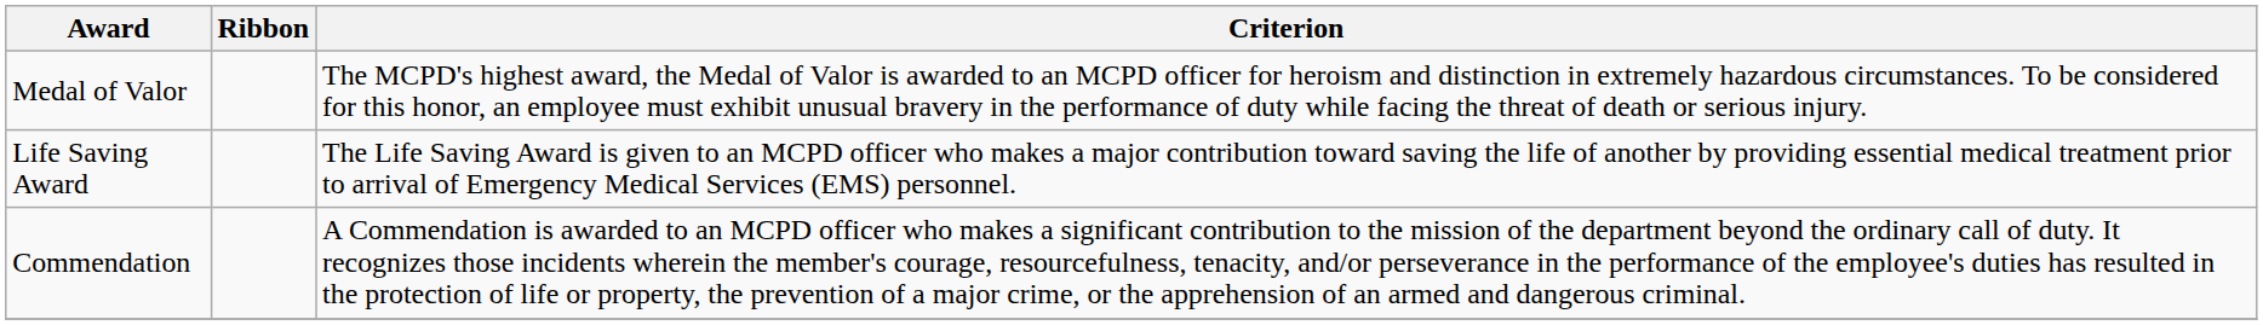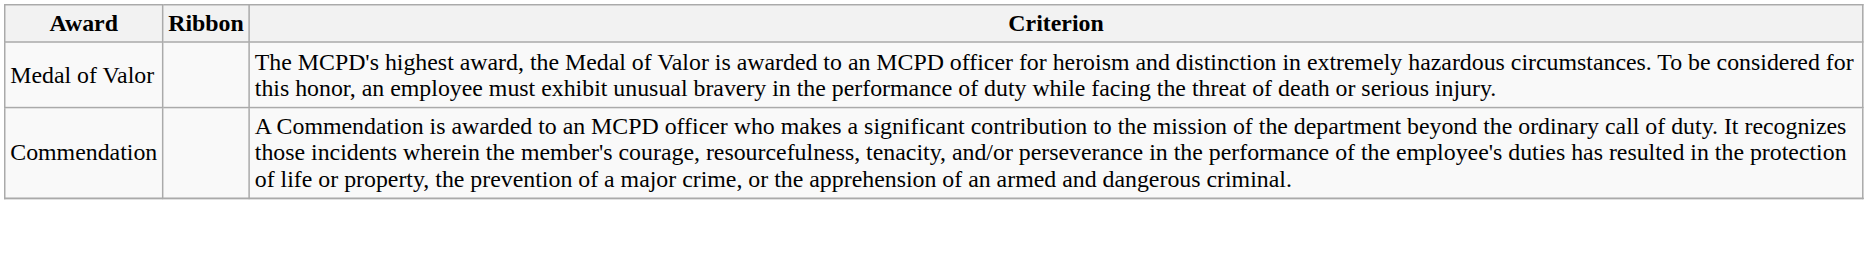- row: Life Saving Award | The Life Saving Award is given to an MCPD officer who makes a major contribution toward saving the life of another by providing essential medical treatment prior to arrival of Emergency Medical Services (EMS) personnel.
